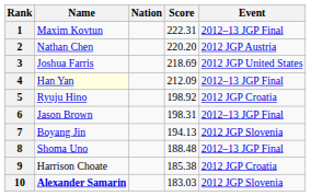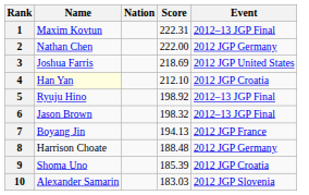2 | Score: 220.20 -> 222.00
2 | Event: 2012 JGP Austria -> 2012 JGP Germany
4 | Score: 212.09 -> 212.10
4 | Event: 2012–13 JGP Final -> 2012 JGP Croatia
5 | Event: 2012 JGP Croatia -> 2012–13 JGP Final
6 | Score: 198.31 -> 198.32
7 | Event: 2012 JGP Slovenia -> 2012 JGP France
8 | Name: Shoma Uno -> Harrison Choate
8 | Event: 2012–13 JGP Final -> 2012 JGP Germany
9 | Name: Harrison Choate -> Shoma Uno
9 | Score: 185.38 -> 185.39
10 | Name: bold -> normal
